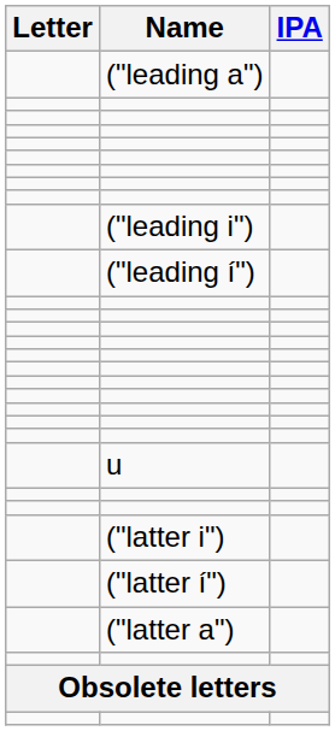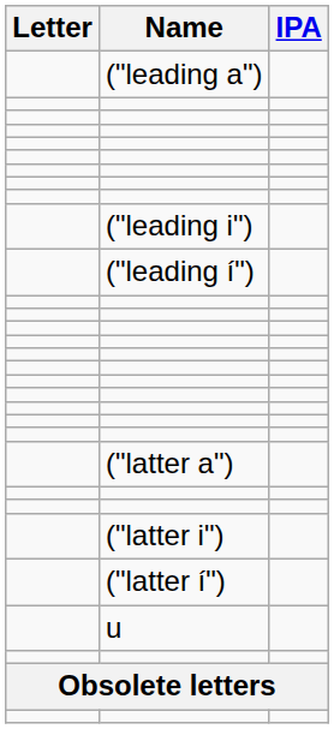rows swapped: u <-> ("latter a")
